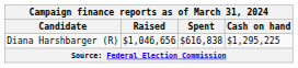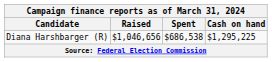Diana Harshbarger (R) | Spent: $616,838 -> $686,538
